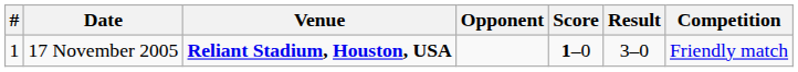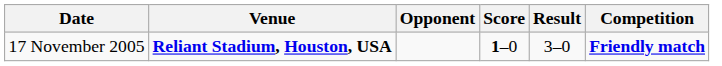- column: # | 1
17 November 2005 | Competition: normal -> bold
